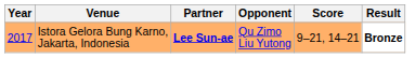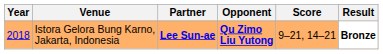Istora Gelora Bung Karno, Jakarta, Indonesia | Year: 2017 -> 2018
Istora Gelora Bung Karno, Jakarta, Indonesia | Opponent: normal -> bold
